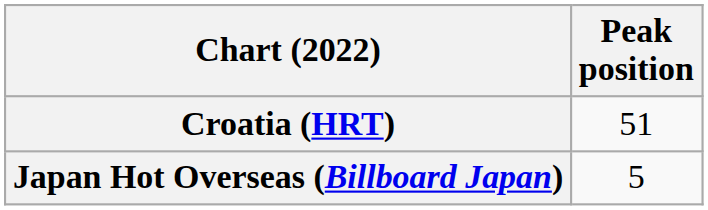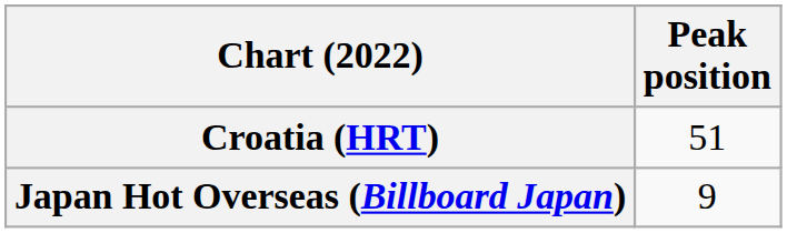Japan Hot Overseas (Billboard Japan) | Peak position: 5 -> 9
